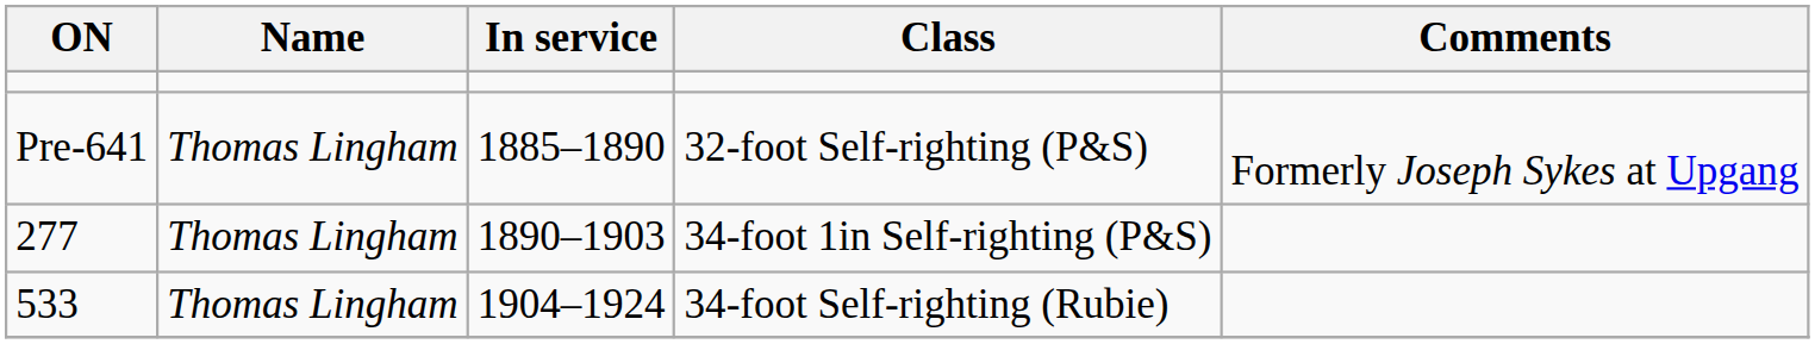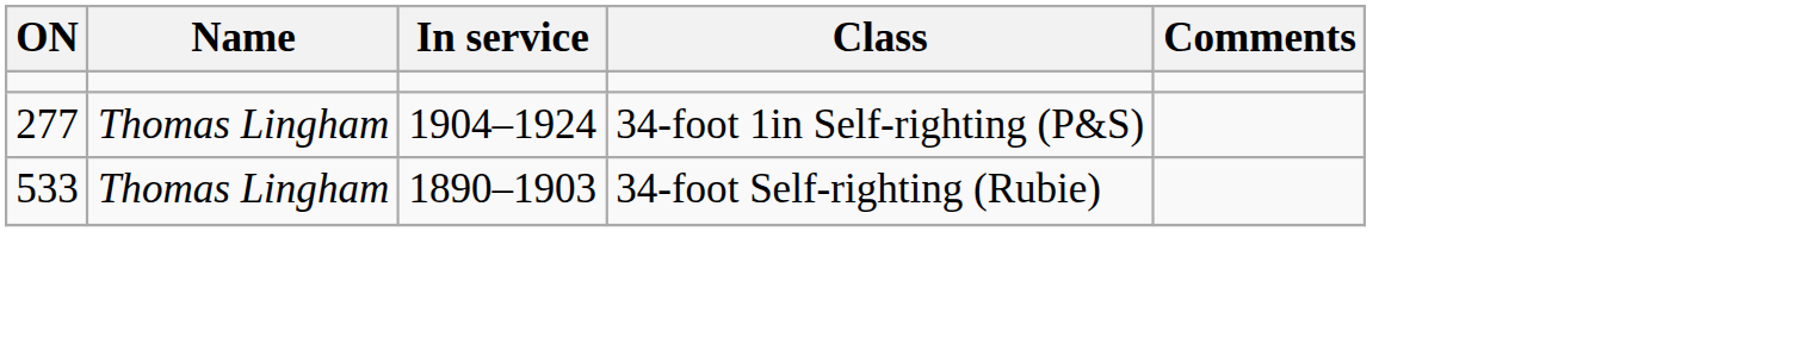- row: Pre-641 | Thomas Lingham | 1885–1890 | 32-foot Self-righting (P&S) | Formerly Joseph Sykes at Upgang
34-foot 1in Self-righting (P&S) | In service: 1890–1903 -> 1904–1924
34-foot Self-righting (Rubie) | In service: 1904–1924 -> 1890–1903
